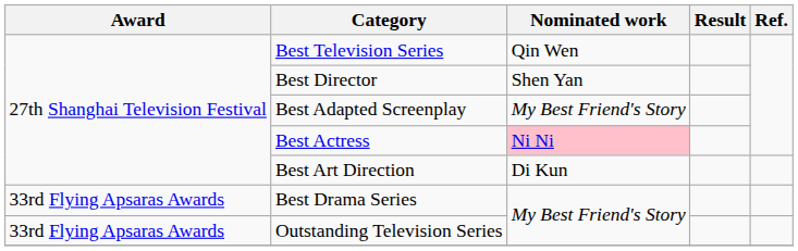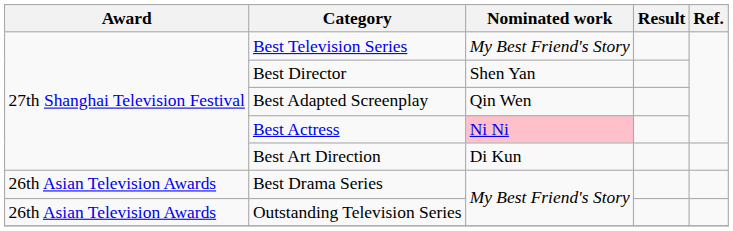Best Television Series | Nominated work: Qin Wen -> My Best Friend's Story
Best Adapted Screenplay | Nominated work: My Best Friend's Story -> Qin Wen
Best Drama Series | Award: 33rd Flying Apsaras Awards -> 26th Asian Television Awards
Outstanding Television Series | Award: 33rd Flying Apsaras Awards -> 26th Asian Television Awards
